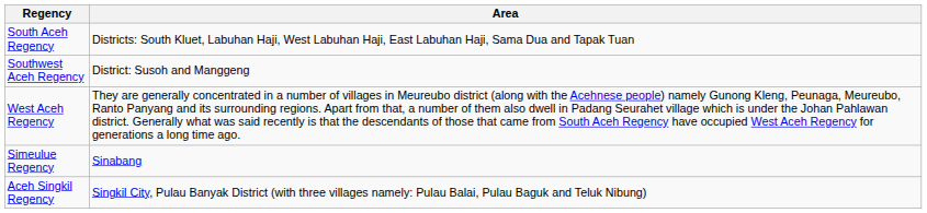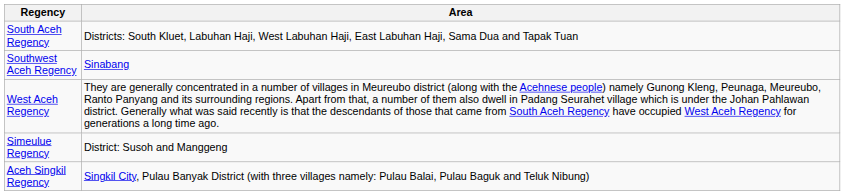Southwest Aceh Regency | Area: District: Susoh and Manggeng -> Sinabang
Simeulue Regency | Area: Sinabang -> District: Susoh and Manggeng
